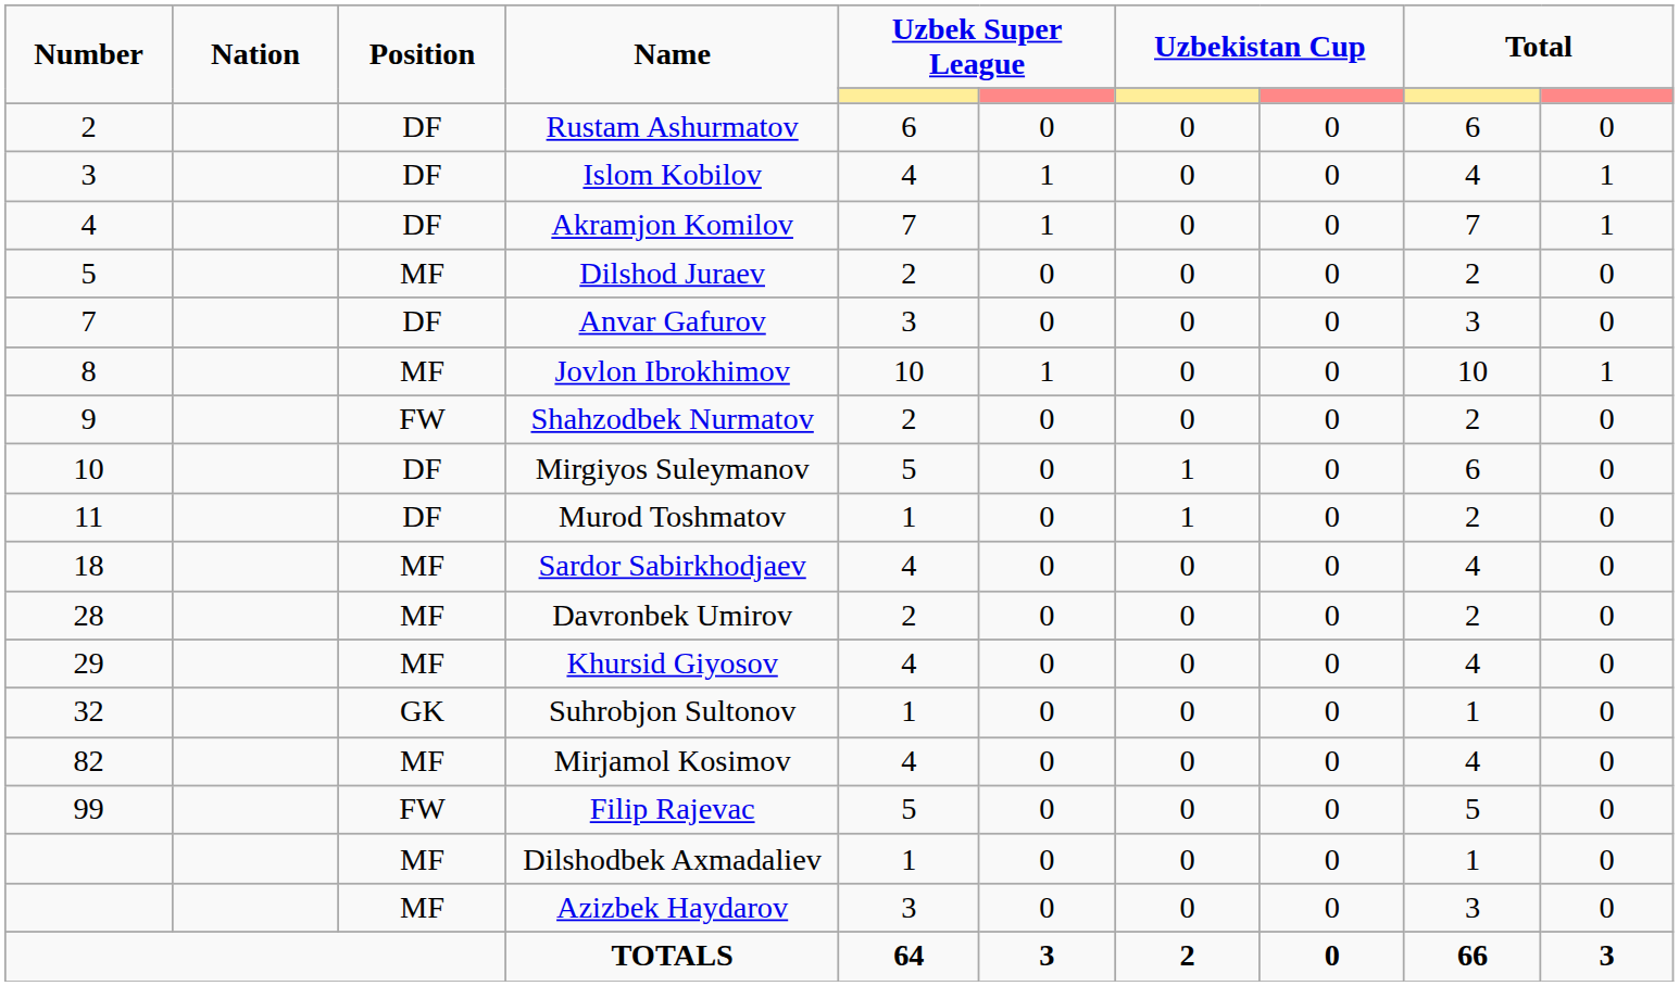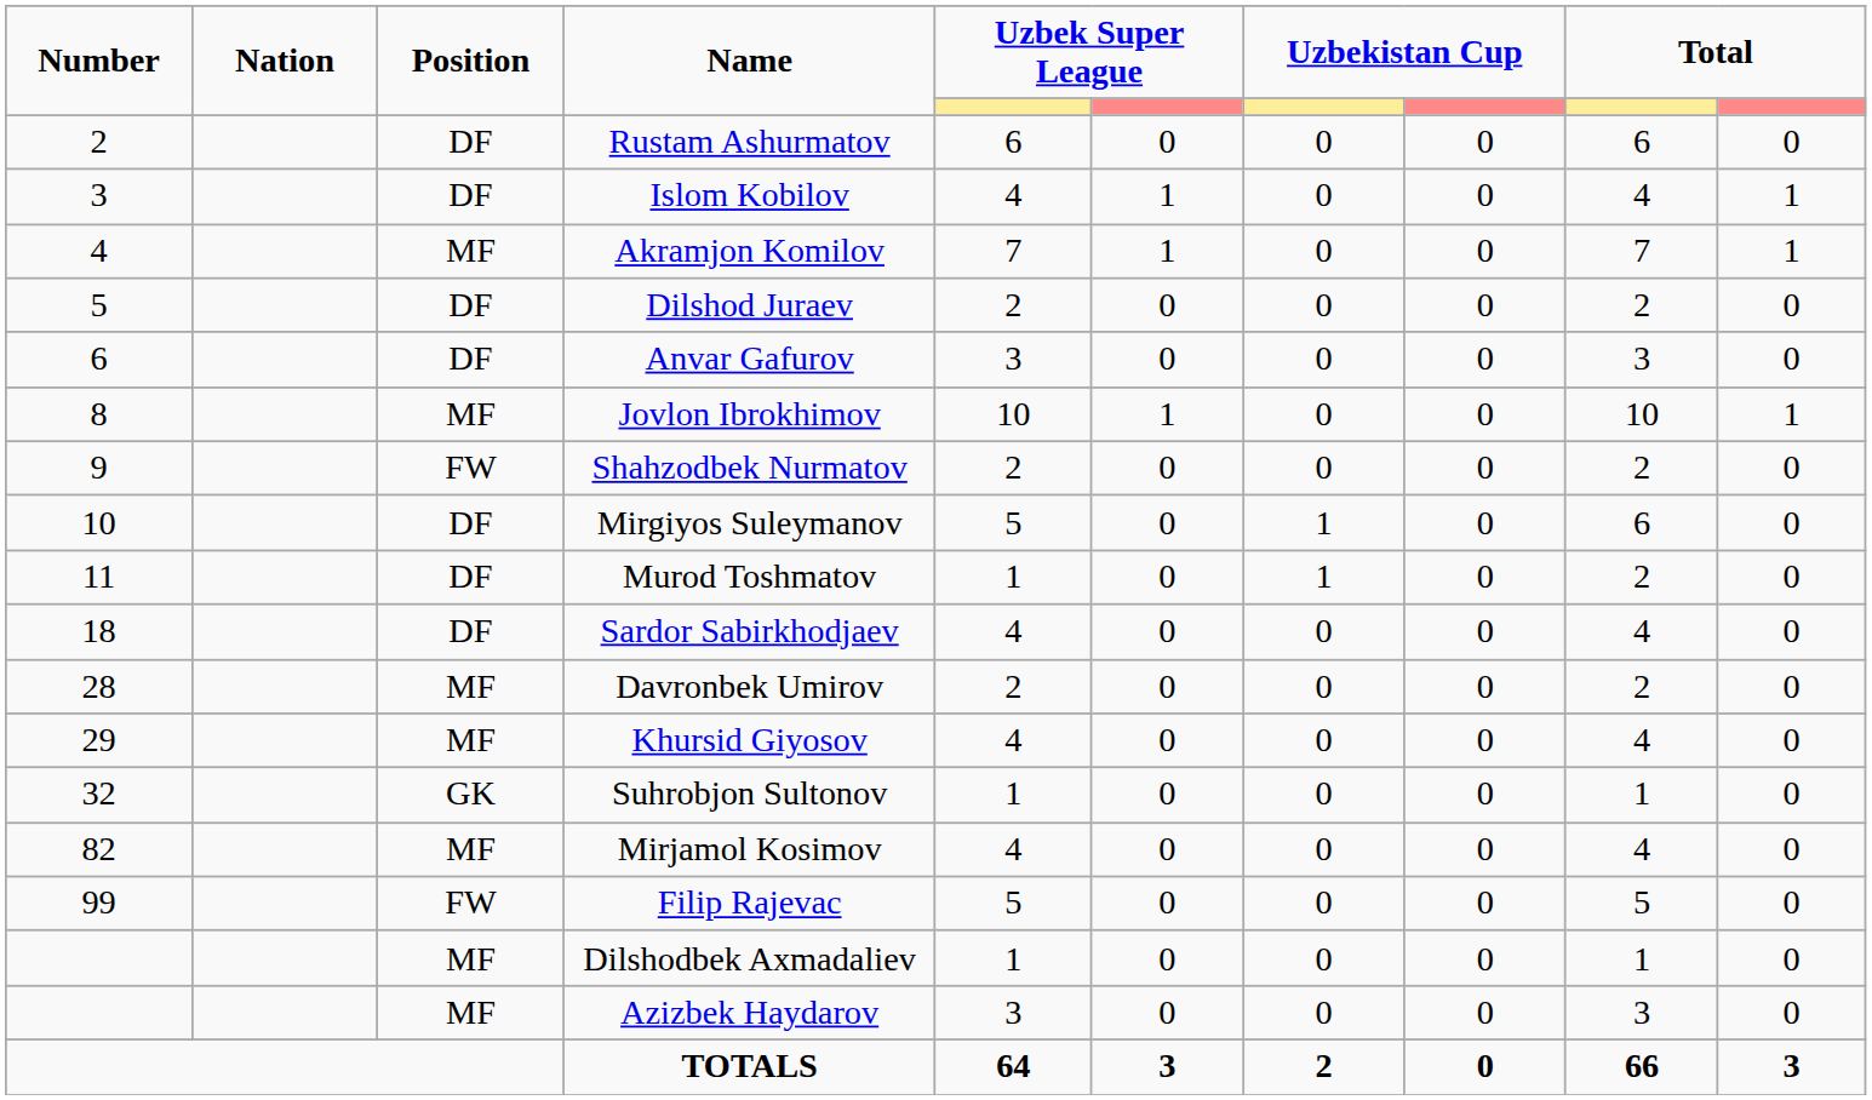Akramjon Komilov | Position: DF -> MF
Dilshod Juraev | Position: MF -> DF
Anvar Gafurov | Number: 7 -> 6
Sardor Sabirkhodjaev | Position: MF -> DF
